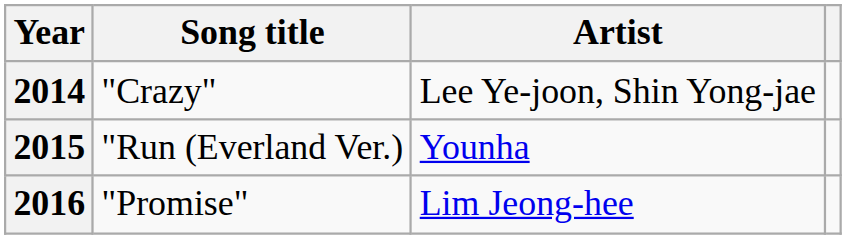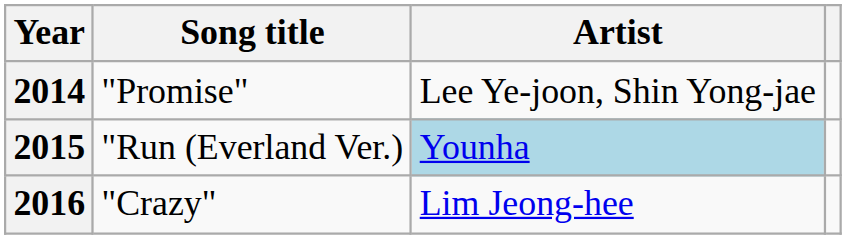2014 | Song title: "Crazy" -> "Promise"
2015 | Artist: no background -> lightblue background
2016 | Song title: "Promise" -> "Crazy"
